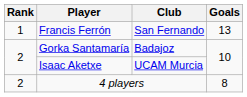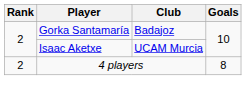- row: 1 | Francis Ferrón | San Fernando | 13
